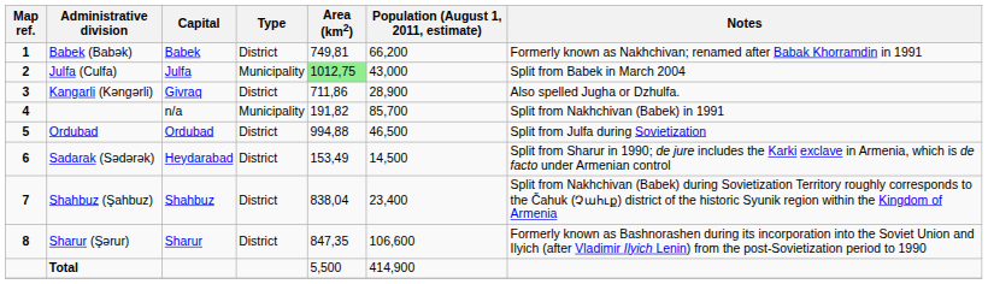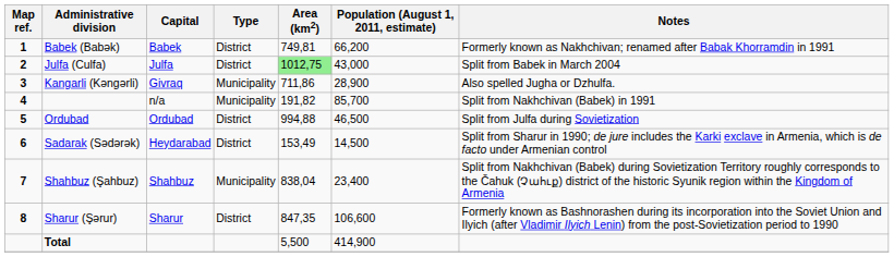Julfa (Culfa) | Type: Municipality -> District
Kangarli (Kəngərli) | Type: District -> Municipality
Shahbuz (Şahbuz) | Type: District -> Municipality
